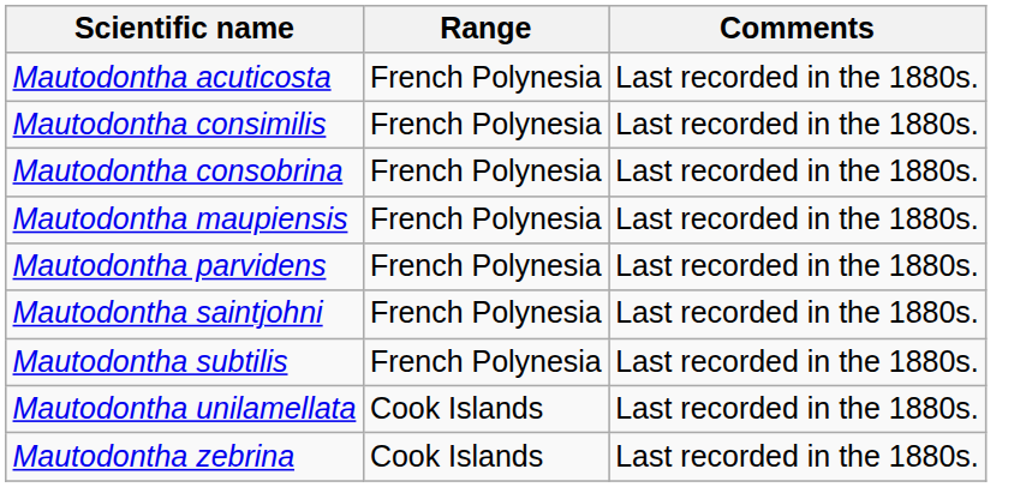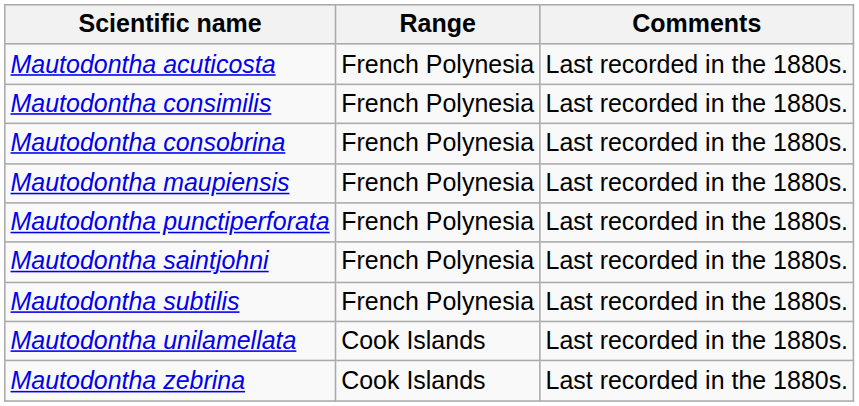- row: Mautodontha parvidens | French Polynesia | Last recorded in the 1880s.
+ row: Mautodontha punctiperforata | French Polynesia | Last recorded in the 1880s.
